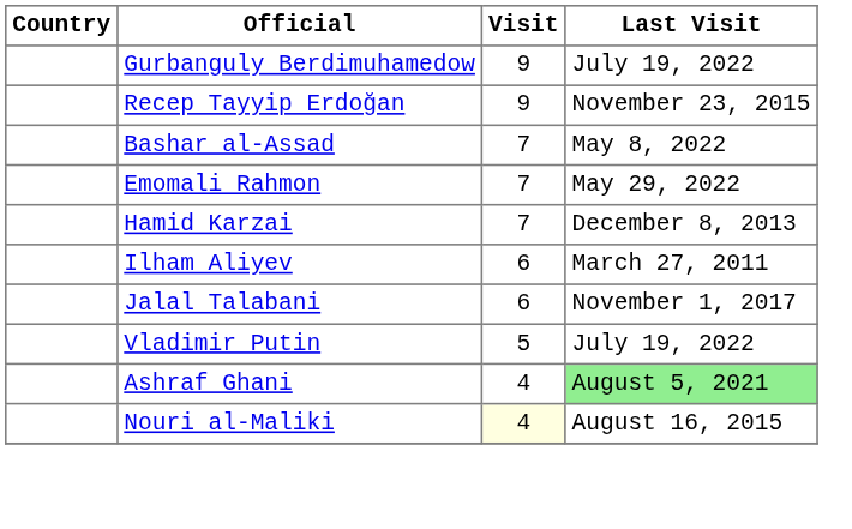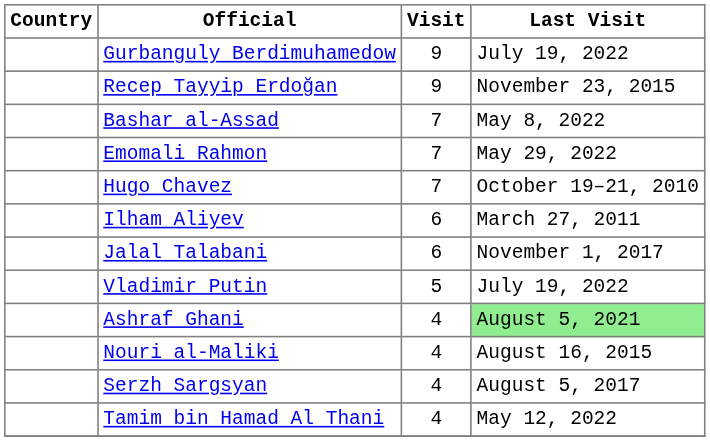- row: Hamid Karzai | 7 | December 8, 2013
+ row: Hugo Chavez | 7 | October 19–21, 2010
Nouri al-Maliki | Visit: lightyellow background -> no background
+ row: Serzh Sargsyan | 4 | August 5, 2017
+ row: Tamim bin Hamad Al Thani | 4 | May 12, 2022
